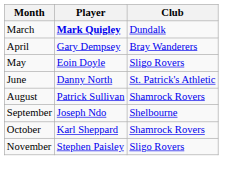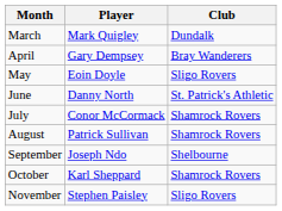March | Player: bold -> normal
+ row: July | Conor McCormack | Shamrock Rovers
